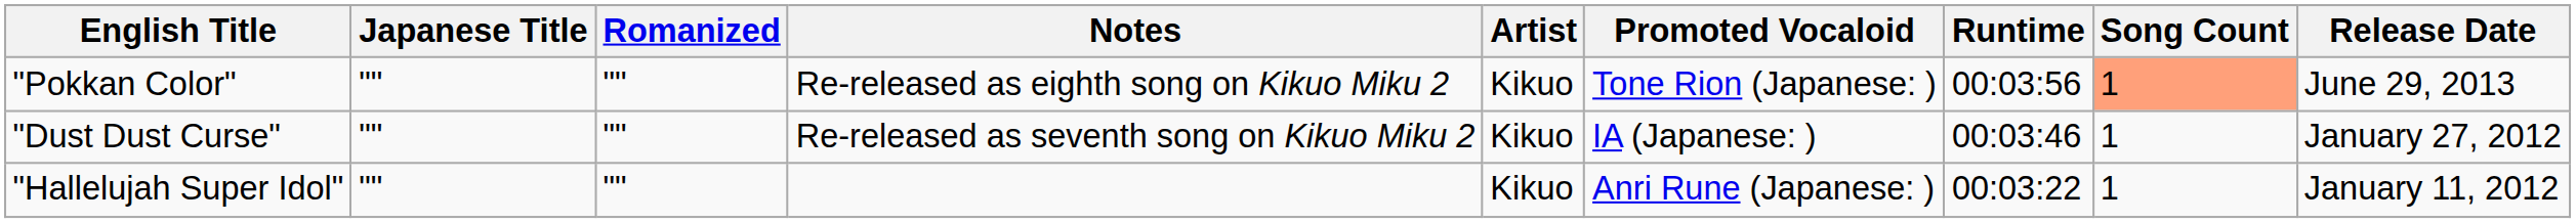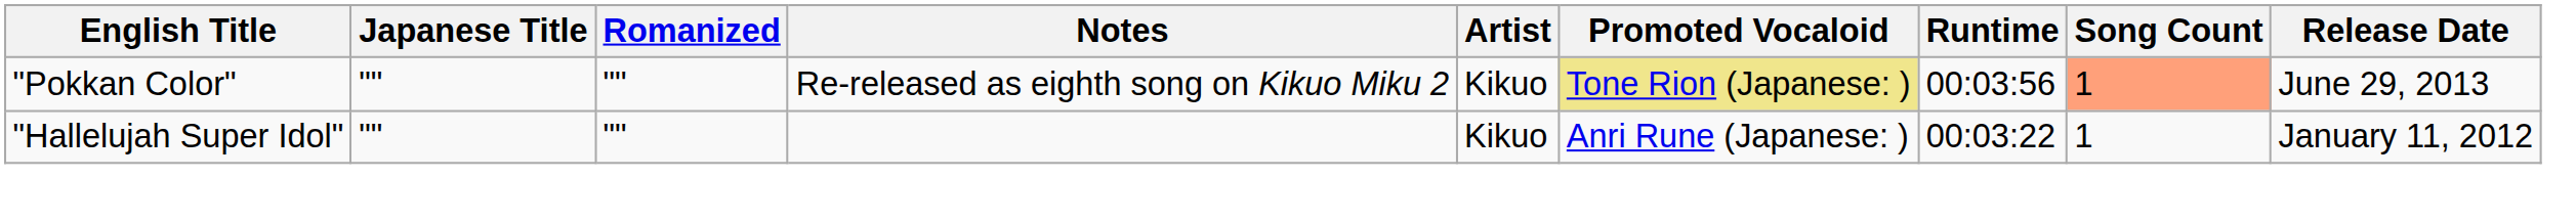"Pokkan Color" | Promoted Vocaloid: no background -> khaki background
- row: "Dust Dust Curse" | "" | "" | Re-released as seventh song on Kikuo Miku 2 | Kikuo | IA (Japanese: ) | 00:03:46 | 1 | January 27, 2012
